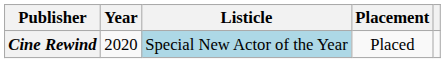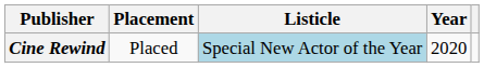columns swapped: Year <-> Placement
